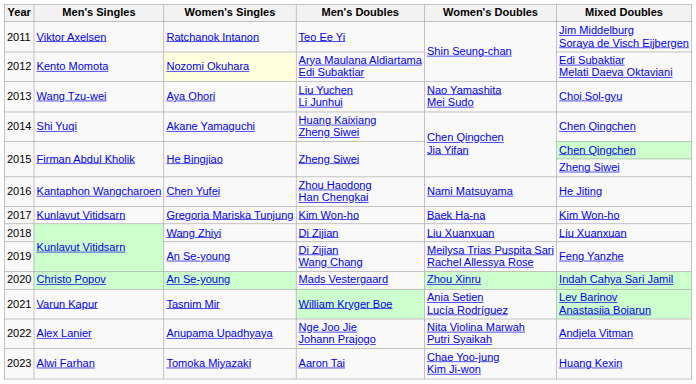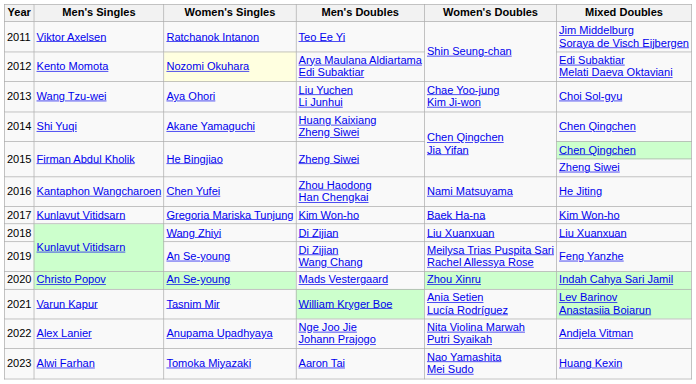Liu Yuchen Li Junhui | Women's Doubles: Nao Yamashita Mei Sudo -> Chae Yoo-jung Kim Ji-won
Aaron Tai | Women's Doubles: Chae Yoo-jung Kim Ji-won -> Nao Yamashita Mei Sudo
